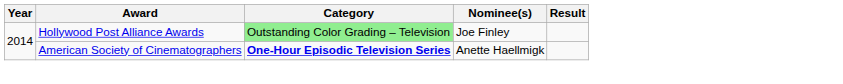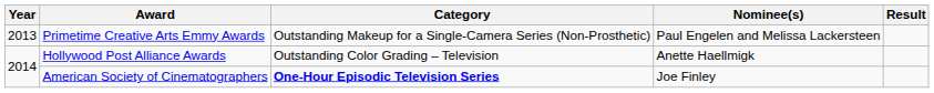+ row: 2013 | Primetime Creative Arts Emmy Awards | Outstanding Makeup for a Single-Camera Series (Non-Prosthetic) | Paul Engelen and Melissa Lackersteen
Hollywood Post Alliance Awards | Category: lightgreen background -> no background
Hollywood Post Alliance Awards | Nominee(s): Joe Finley -> Anette Haellmigk
American Society of Cinematographers | Nominee(s): Anette Haellmigk -> Joe Finley
